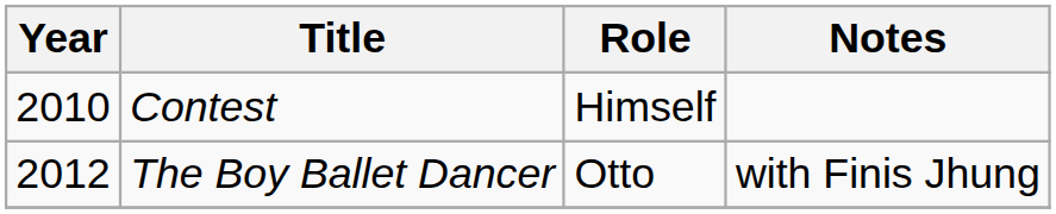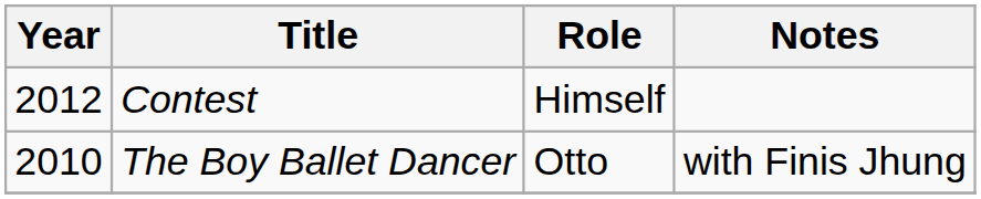Contest | Year: 2010 -> 2012
The Boy Ballet Dancer | Year: 2012 -> 2010
